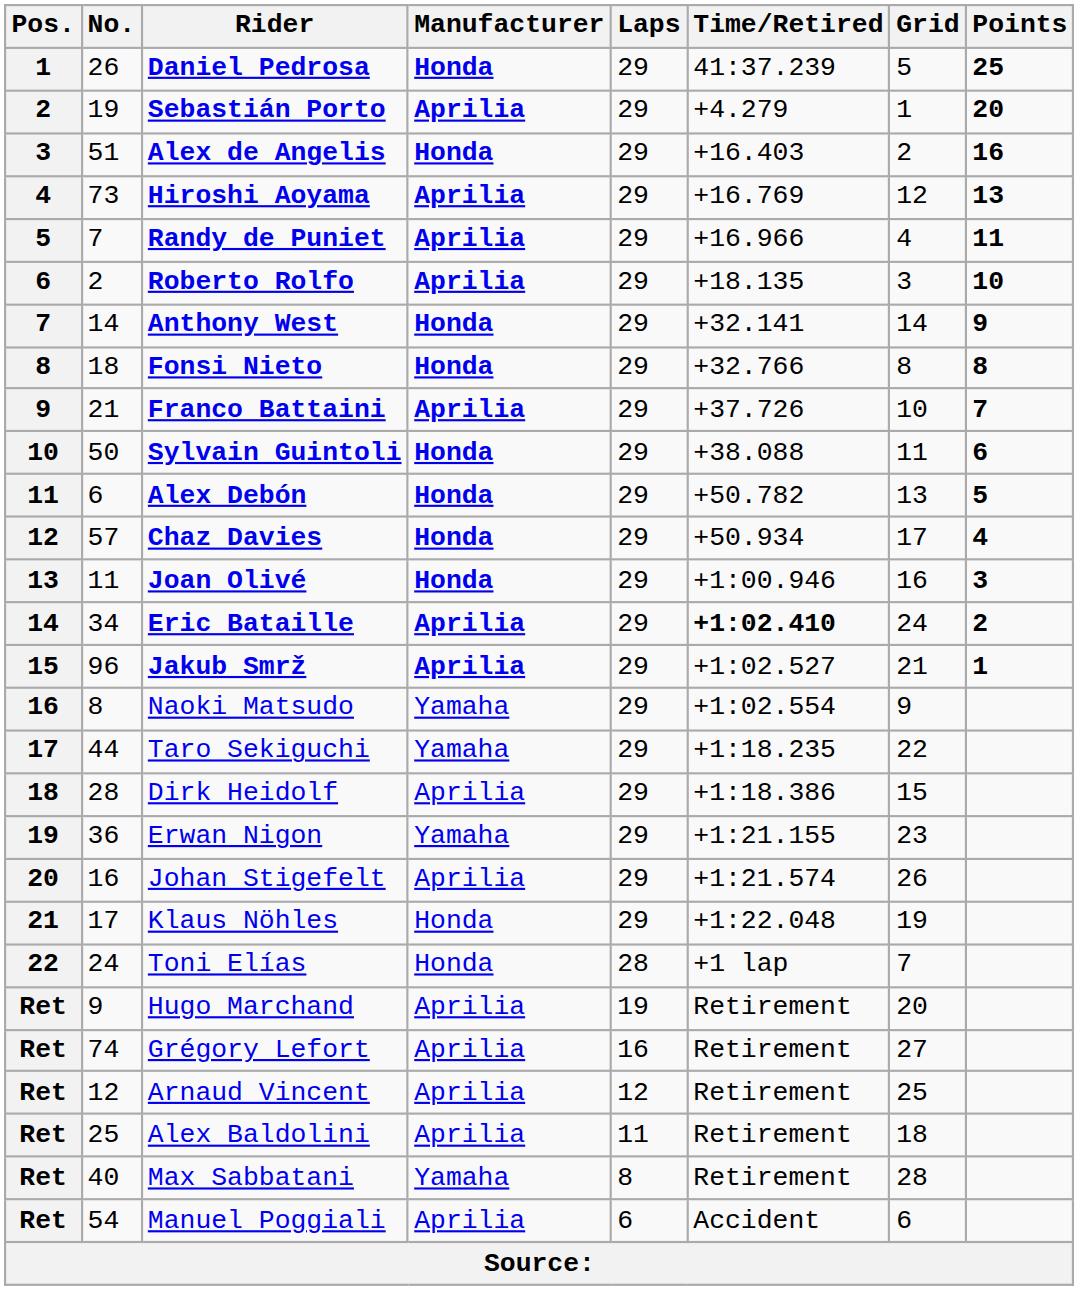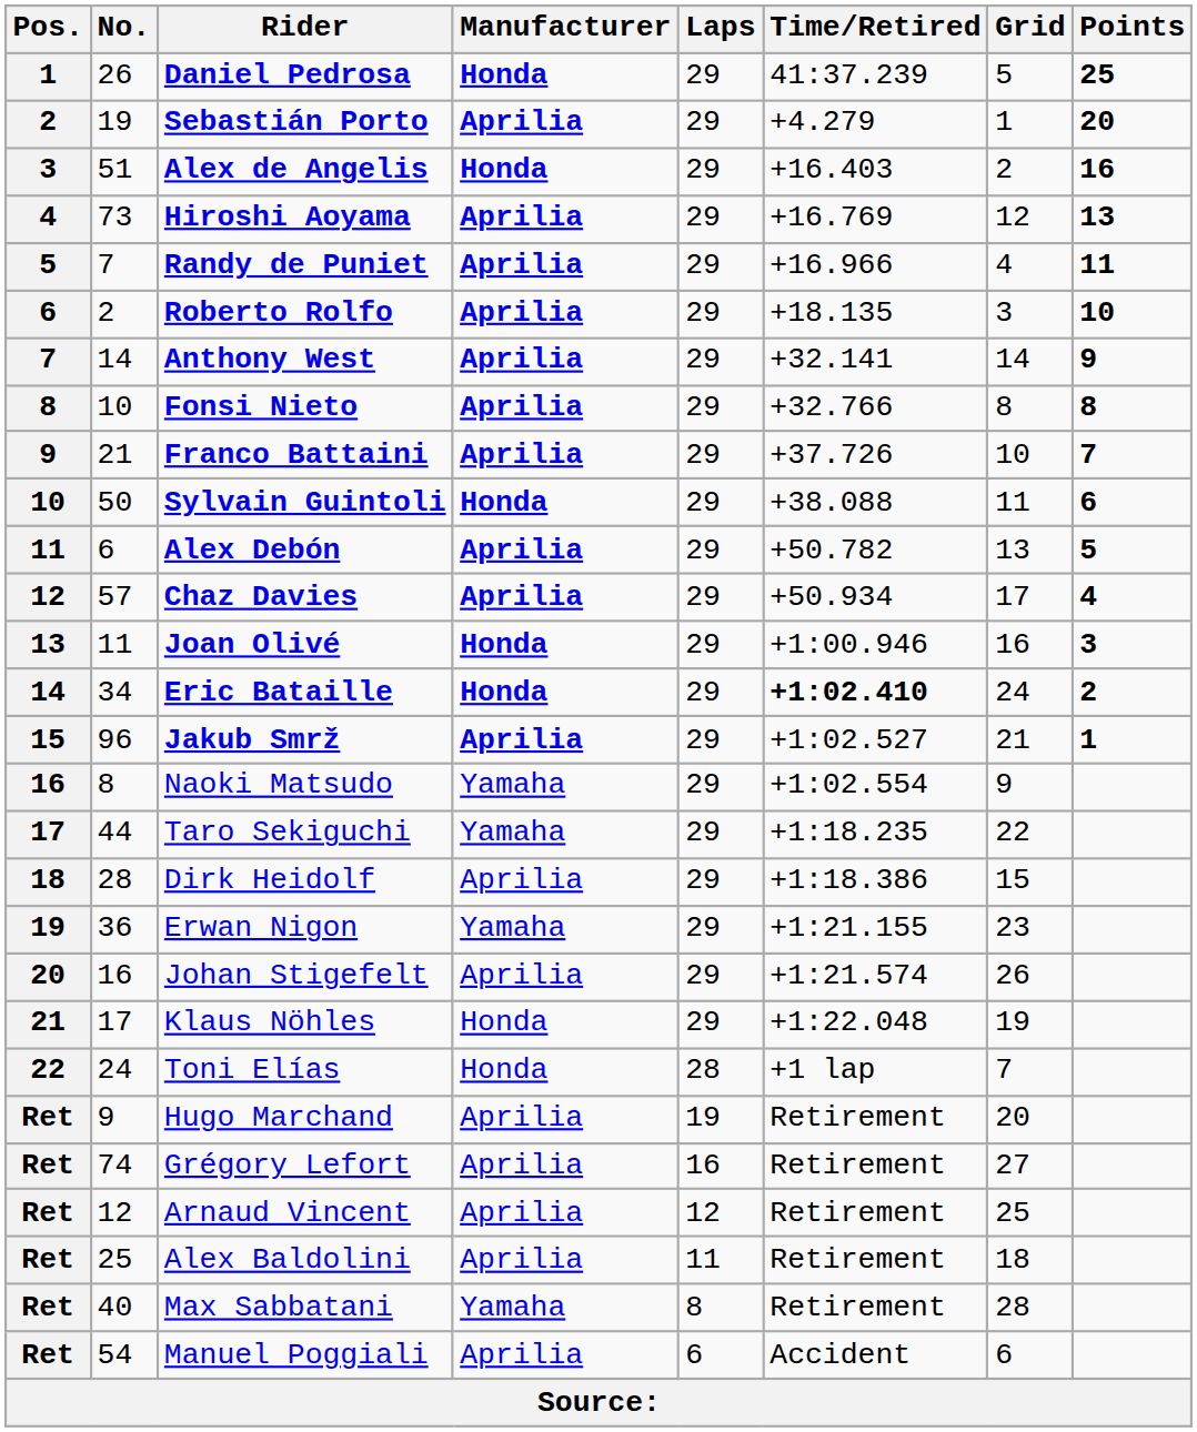Anthony West | Manufacturer: Honda -> Aprilia
Fonsi Nieto | No.: 18 -> 10
Fonsi Nieto | Manufacturer: Honda -> Aprilia
Alex Debón | Manufacturer: Honda -> Aprilia
Chaz Davies | Manufacturer: Honda -> Aprilia
Eric Bataille | Manufacturer: Aprilia -> Honda
